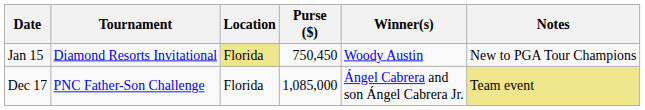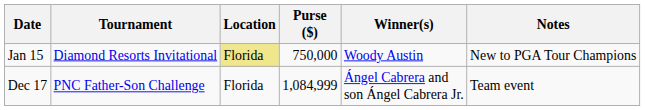Jan 15 | Purse ($): 750,450 -> 750,000
Dec 17 | Purse ($): 1,085,000 -> 1,084,999
Dec 17 | Notes: khaki background -> no background
